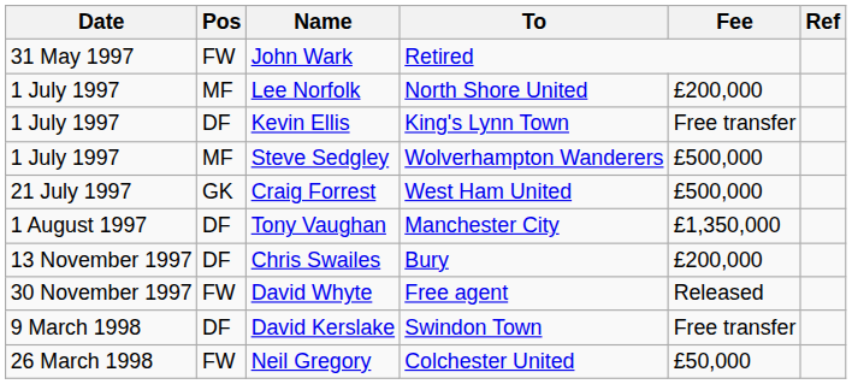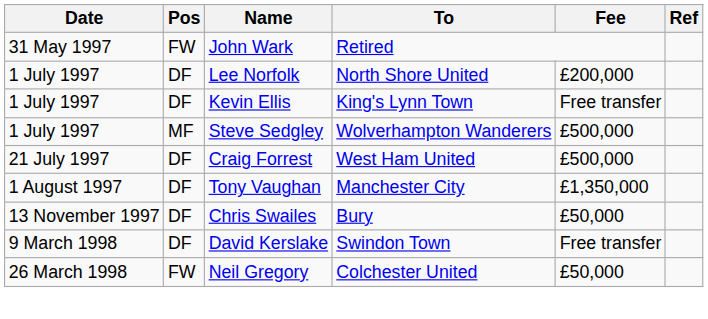Lee Norfolk | Pos: MF -> DF
Craig Forrest | Pos: GK -> DF
Chris Swailes | Fee: £200,000 -> £50,000
- row: 30 November 1997 | FW | David Whyte | Free agent | Released
